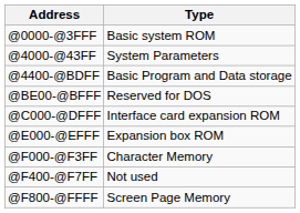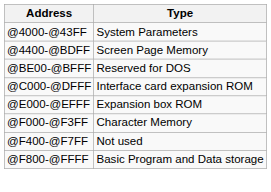- row: @0000-@3FFF | Basic system ROM
@4400-@BDFF | Type: Basic Program and Data storage -> Screen Page Memory
@F800-@FFFF | Type: Screen Page Memory -> Basic Program and Data storage
